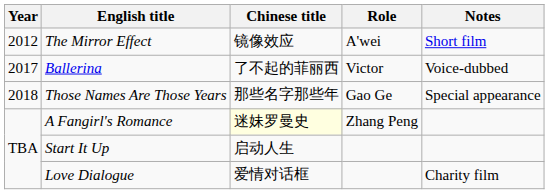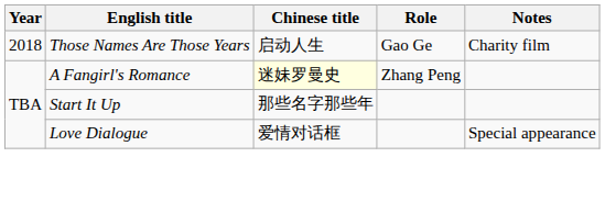- row: 2012 | The Mirror Effect | 镜像效应 | A'wei | Short film
- row: 2017 | Ballerina | 了不起的菲丽西 | Victor | Voice-dubbed
Those Names Are Those Years | Chinese title: 那些名字那些年 -> 启动人生
Those Names Are Those Years | Notes: Special appearance -> Charity film
Start It Up | Chinese title: 启动人生 -> 那些名字那些年
Love Dialogue | Notes: Charity film -> Special appearance
